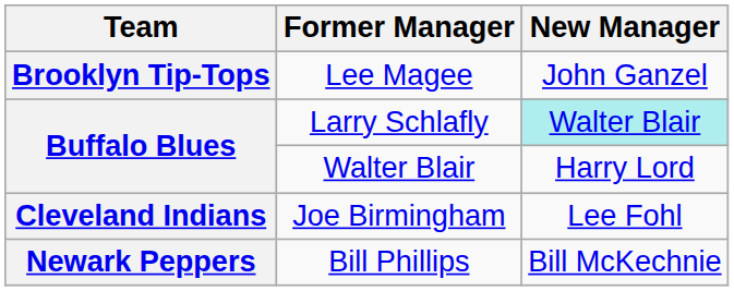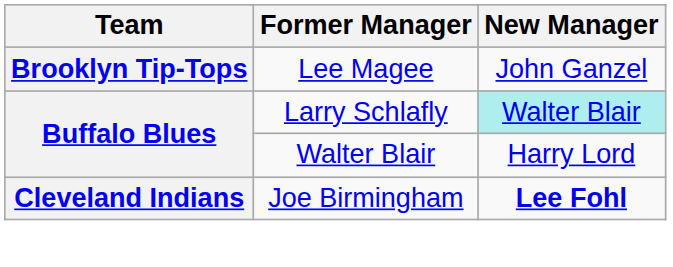Joe Birmingham | New Manager: normal -> bold
- row: Newark Peppers | Bill Phillips | Bill McKechnie
